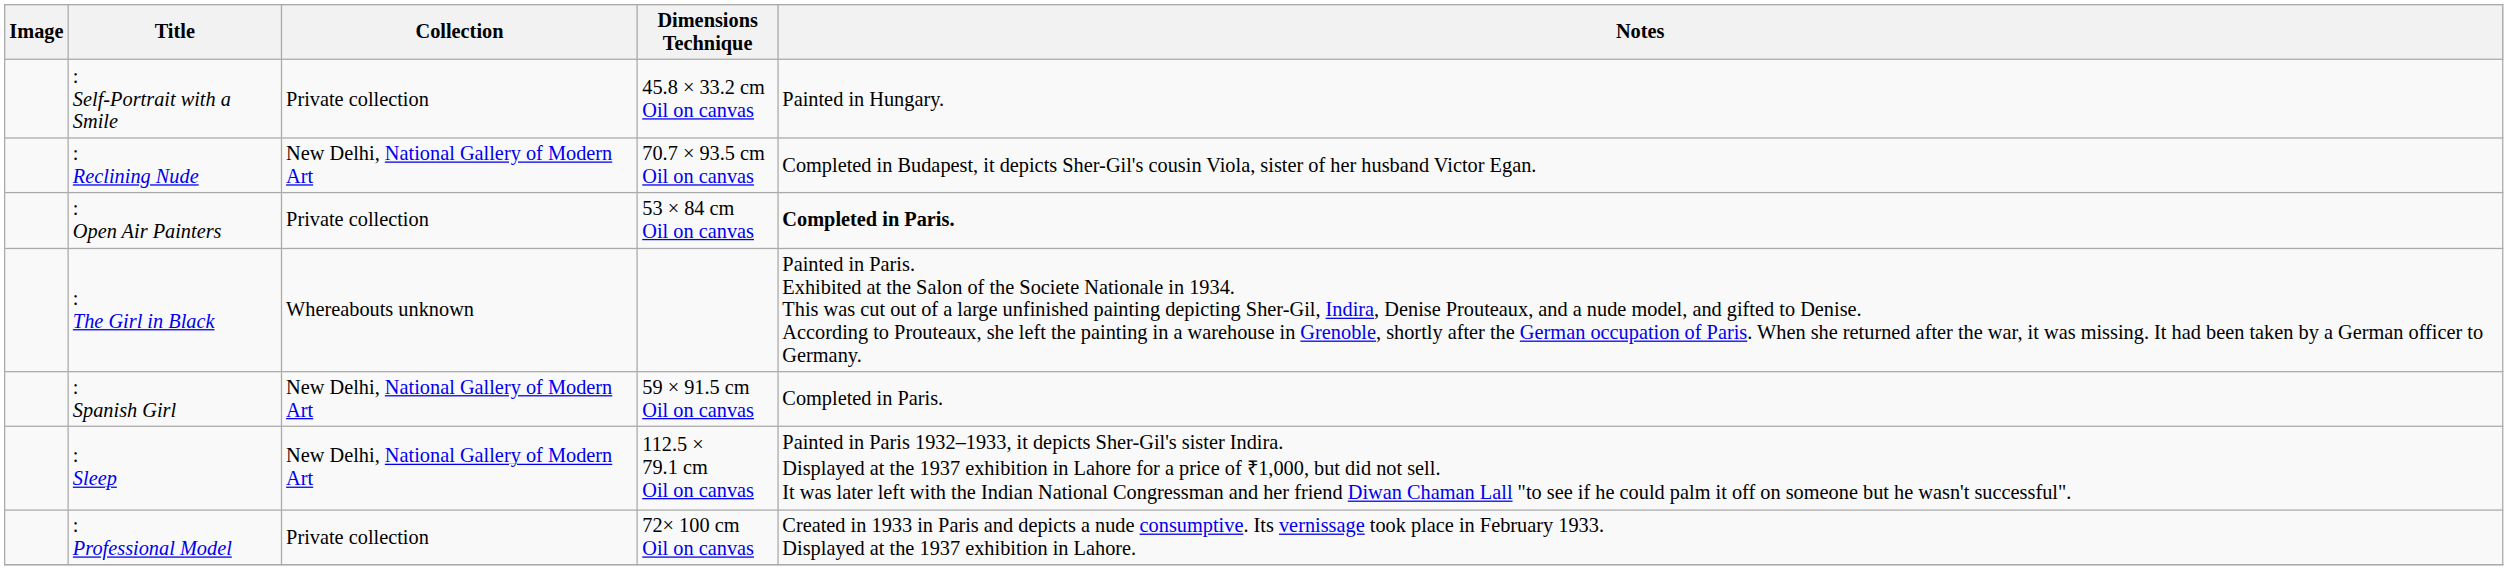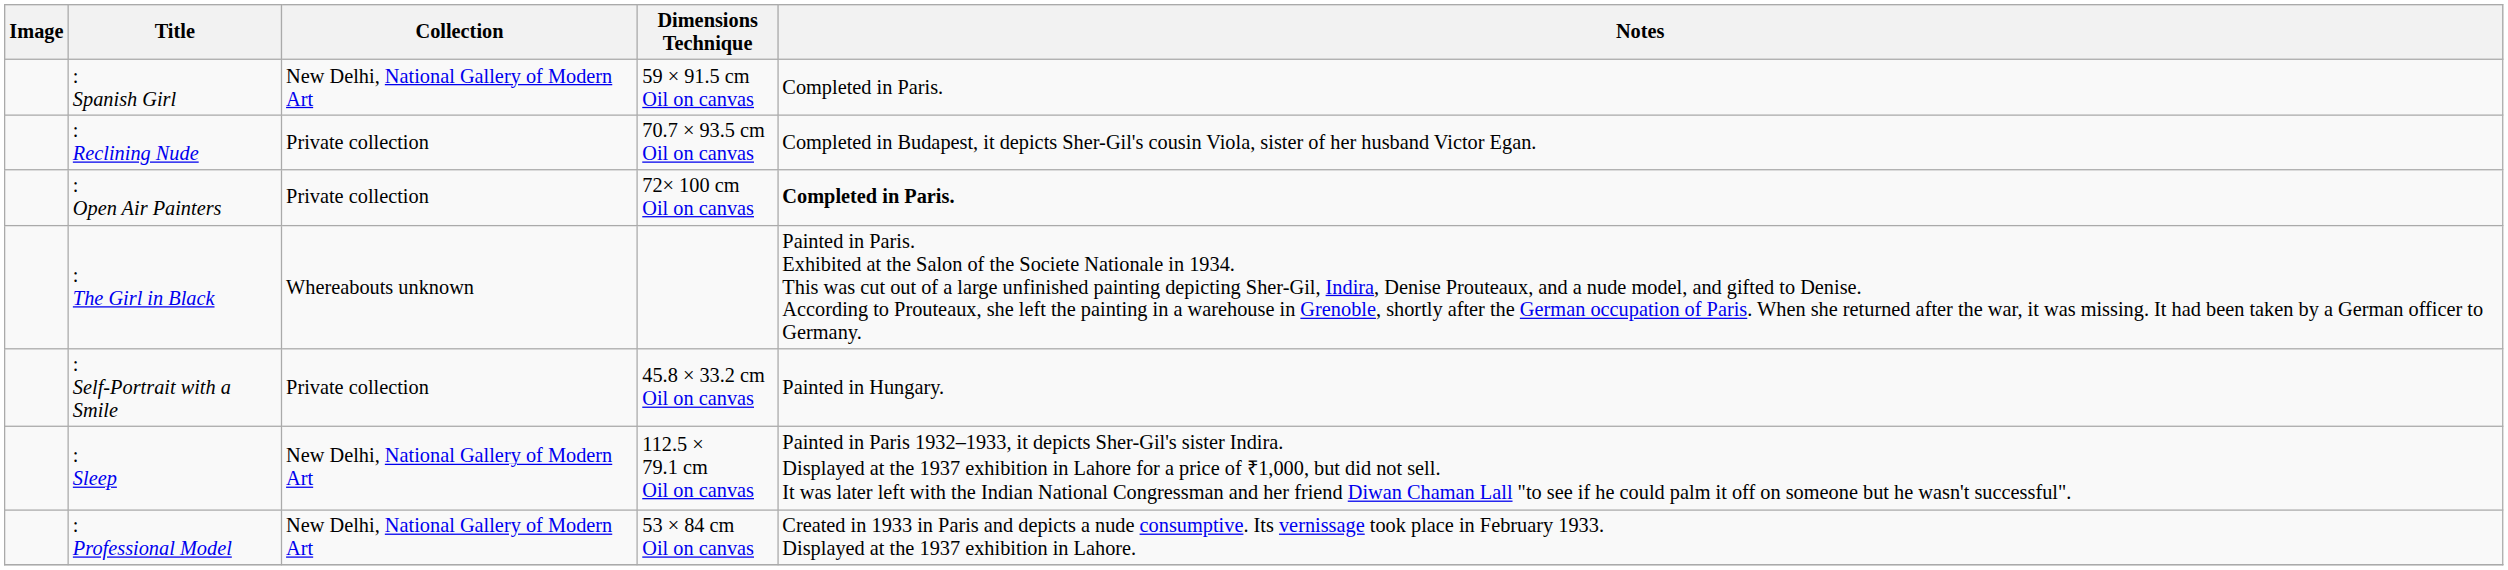rows swapped: : Self-Portrait with a Smile <-> : Spanish Girl
: Reclining Nude | Collection: New Delhi, National Gallery of Modern Art -> Private collection
: Open Air Painters | Dimensions Technique: 53 × 84 cm Oil on canvas -> 72× 100 cm Oil on canvas
: Professional Model | Collection: Private collection -> New Delhi, National Gallery of Modern Art
: Professional Model | Dimensions Technique: 72× 100 cm Oil on canvas -> 53 × 84 cm Oil on canvas
